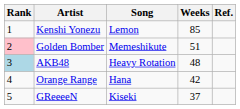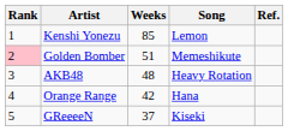columns swapped: Song <-> Weeks
AKB48 | Rank: lightblue background -> no background
